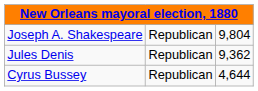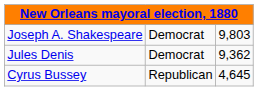Joseph A. Shakespeare | column 2: Republican -> Democrat
Joseph A. Shakespeare | column 3: 9,804 -> 9,803
Jules Denis | column 2: Republican -> Democrat
Cyrus Bussey | column 3: 4,644 -> 4,645
